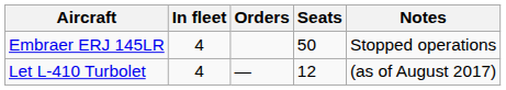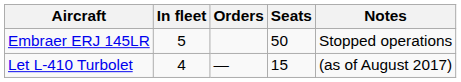Embraer ERJ 145LR | In fleet: 4 -> 5
Let L-410 Turbolet | Seats: 12 -> 15
